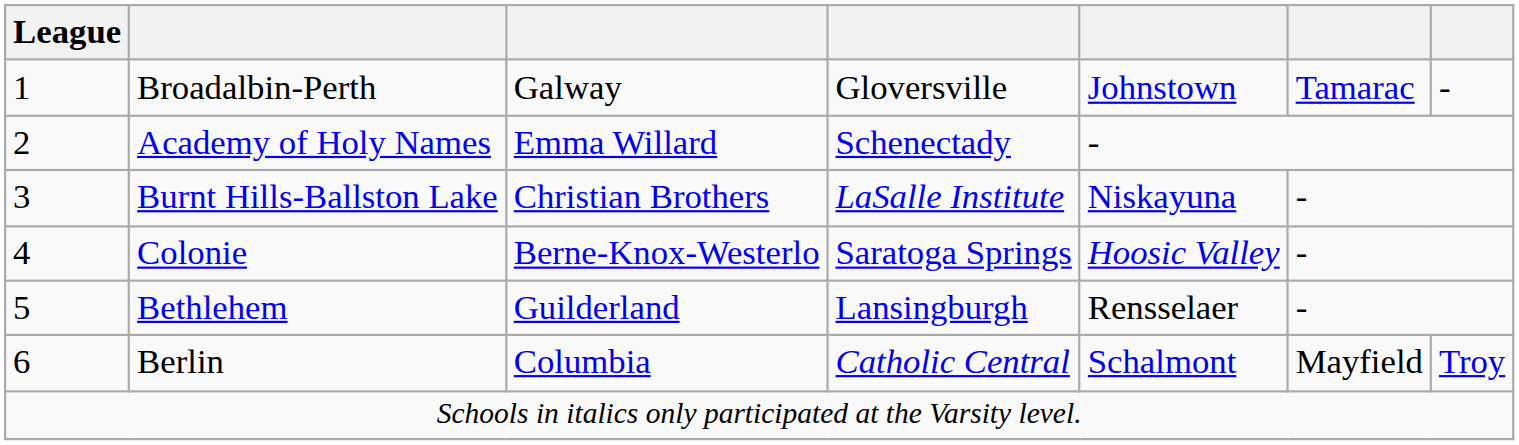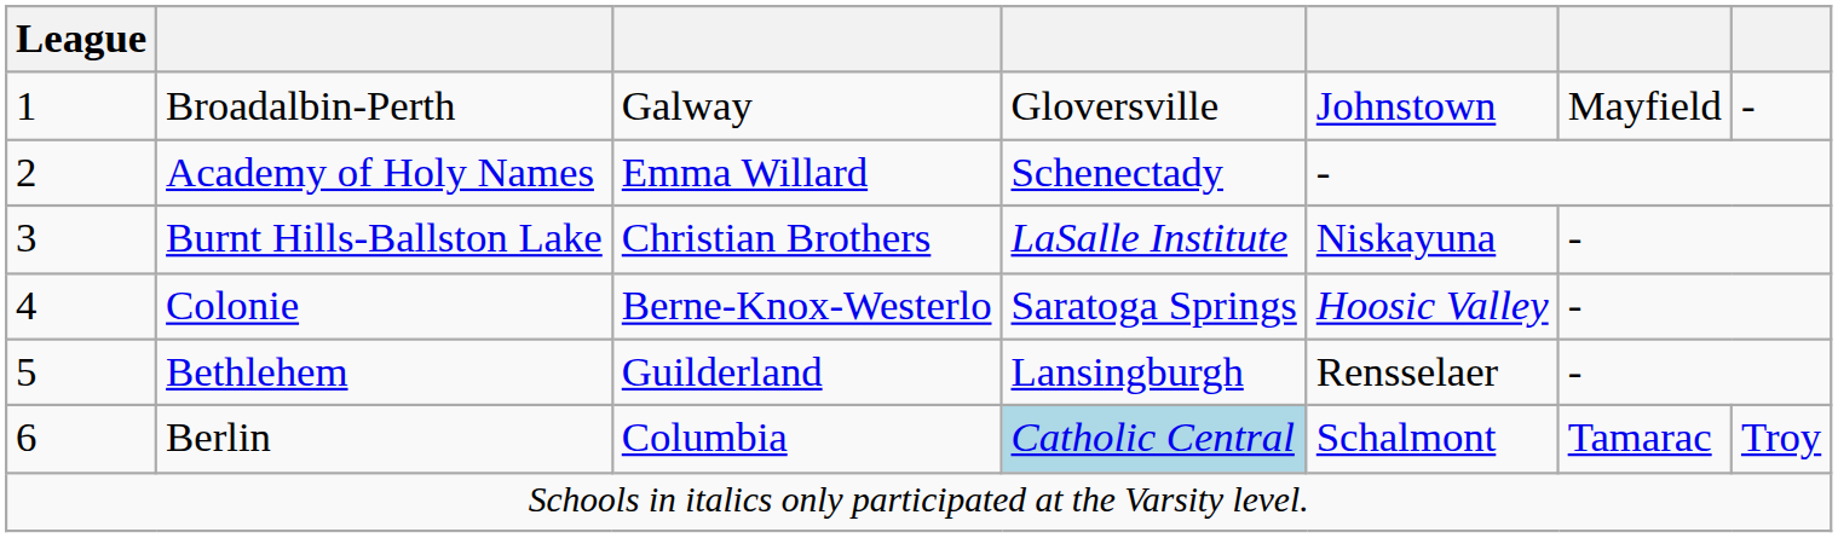Broadalbin-Perth | column 6: Tamarac -> Mayfield
Berlin | column 4: no background -> lightblue background
Berlin | column 6: Mayfield -> Tamarac
